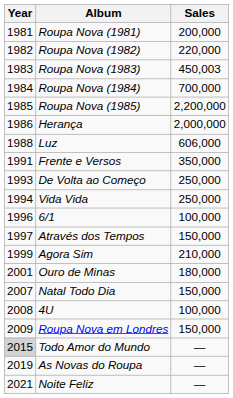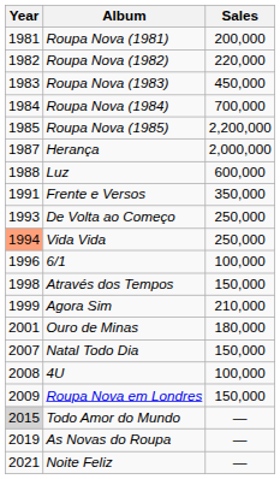Roupa Nova (1983) | Sales: 450,003 -> 450,000
Herança | Year: 1986 -> 1987
Luz | Sales: 606,000 -> 600,000
Vida Vida | Year: no background -> lightsalmon background
Através dos Tempos | Year: 1997 -> 1998
